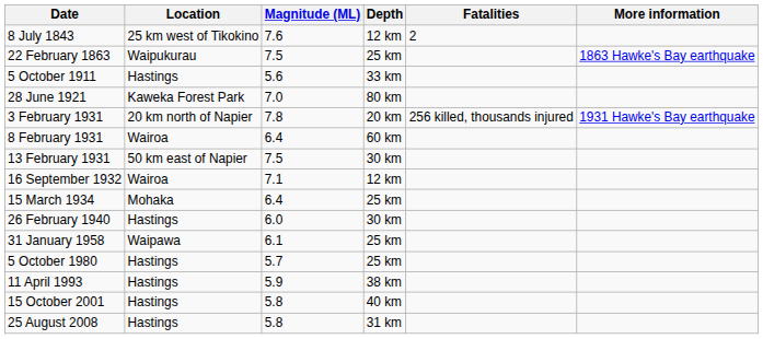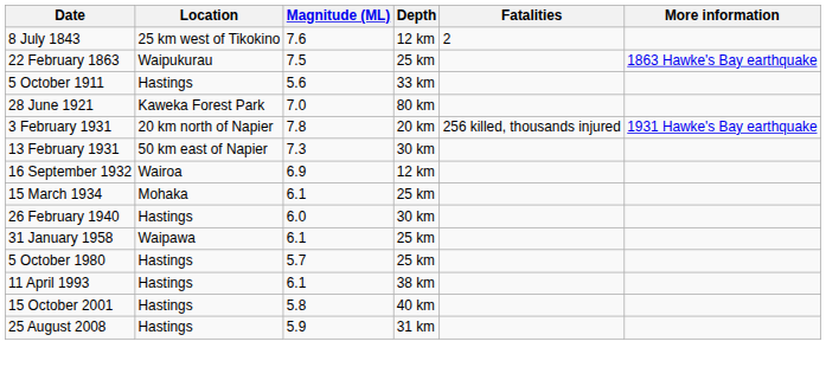- row: 8 February 1931 | Wairoa | 6.4 | 60 km
13 February 1931 | Magnitude (ML): 7.5 -> 7.3
16 September 1932 | Magnitude (ML): 7.1 -> 6.9
15 March 1934 | Magnitude (ML): 6.4 -> 6.1
11 April 1993 | Magnitude (ML): 5.9 -> 6.1
25 August 2008 | Magnitude (ML): 5.8 -> 5.9
